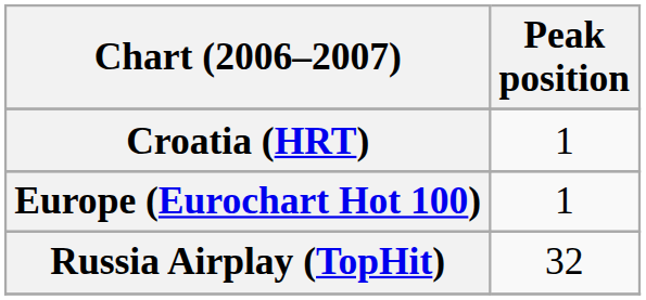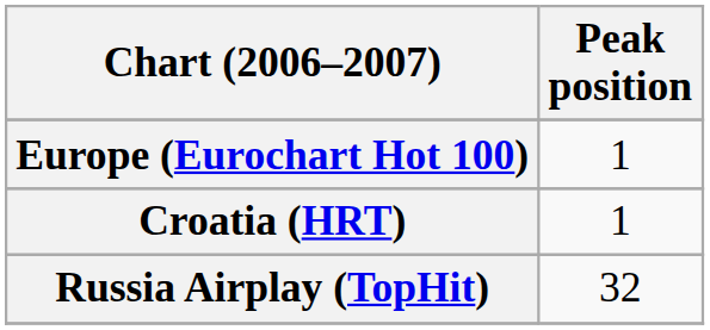rows swapped: Croatia (HRT) <-> Europe (Eurochart Hot 100)
